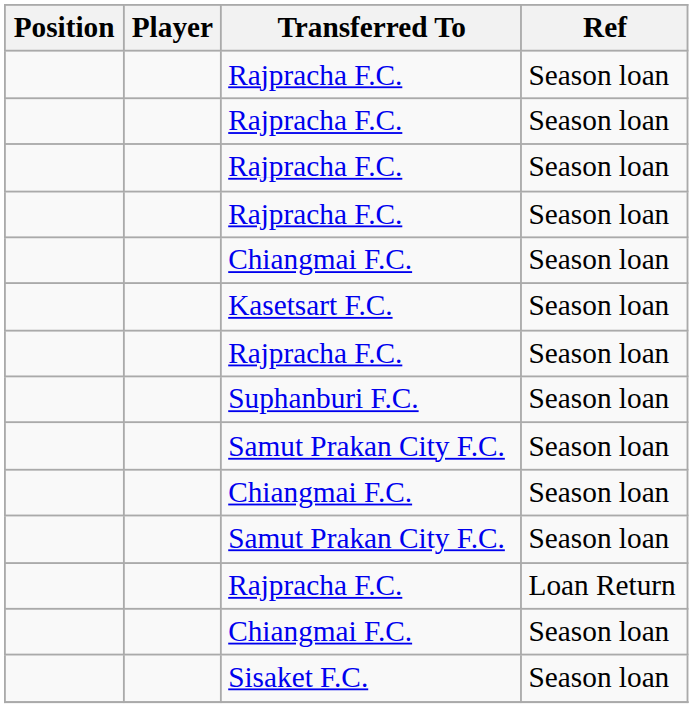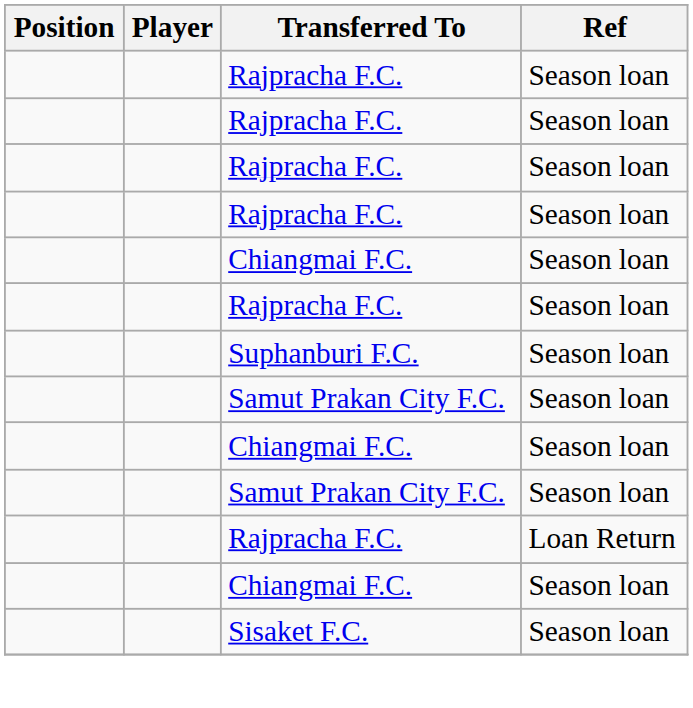- row: Kasetsart F.C. | Season loan
